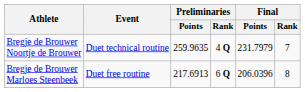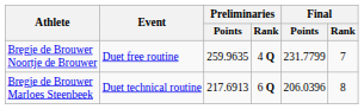Bregje de Brouwer Noortje de Brouwer | Event: Duet technical routine -> Duet free routine
Bregje de Brouwer Noortje de Brouwer | Final / Points: 231.7979 -> 231.7799
Bregje de Brouwer Marloes Steenbeek | Event: Duet free routine -> Duet technical routine
